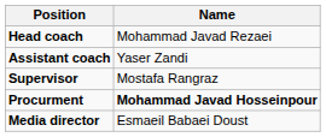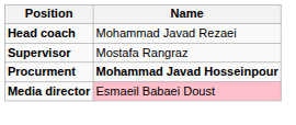- row: Assistant coach | Yaser Zandi
Media director | Name: no background -> pink background
